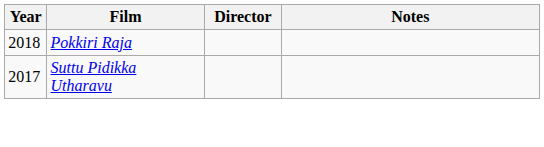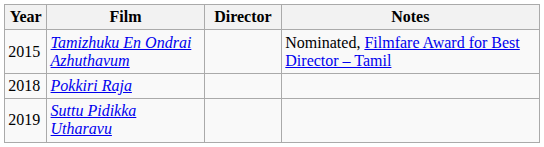+ row: 2015 | Tamizhuku En Ondrai Azhuthavum | Nominated, Filmfare Award for Best Director – Tamil
Suttu Pidikka Utharavu | Year: 2017 -> 2019
